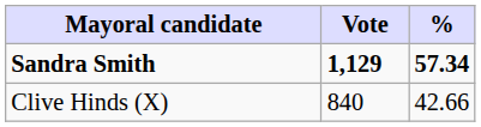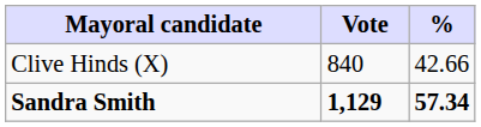rows swapped: Sandra Smith <-> Clive Hinds (X)
